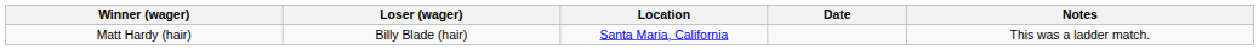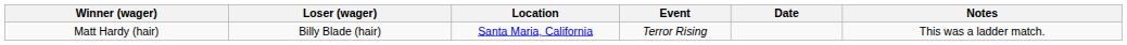+ column: Event | Terror Rising
